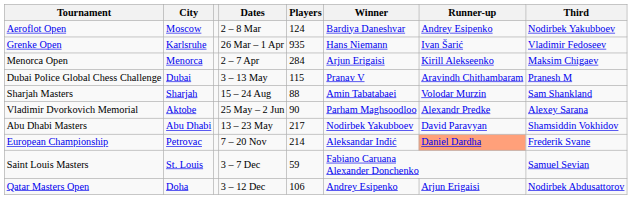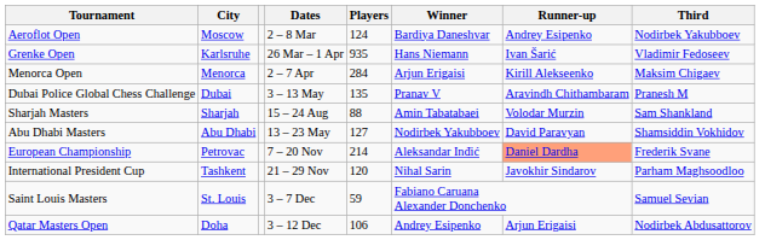Dubai Police Global Chess Challenge | Players: 115 -> 135
- row: Vladimir Dvorkovich Memorial | Aktobe | 25 May – 2 Jun | 90 | Parham Maghsoodloo | Alexandr Predke | Alexey Sarana
Abu Dhabi Masters | Players: 217 -> 127
+ row: International President Cup | Tashkent | 21 – 29 Nov | 120 | Nihal Sarin | Javokhir Sindarov | Parham Maghsoodloo
